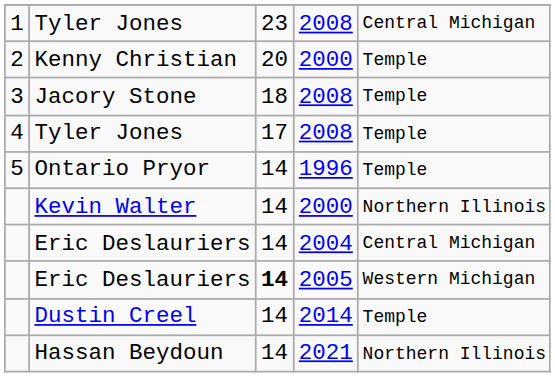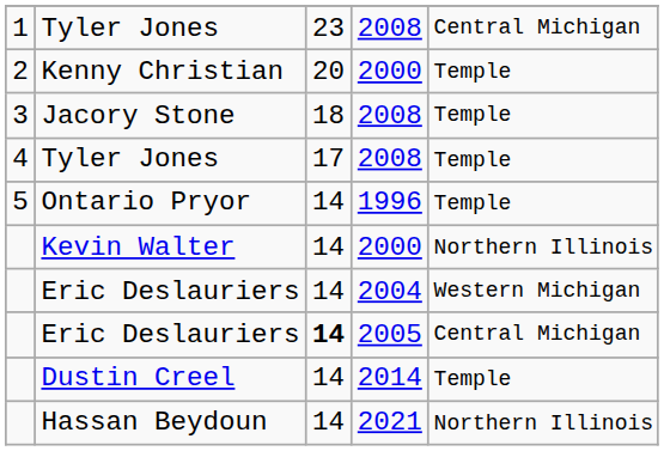Eric Deslauriers / 2004 | column 5: Central Michigan -> Western Michigan
Eric Deslauriers / 2005 | column 5: Western Michigan -> Central Michigan
